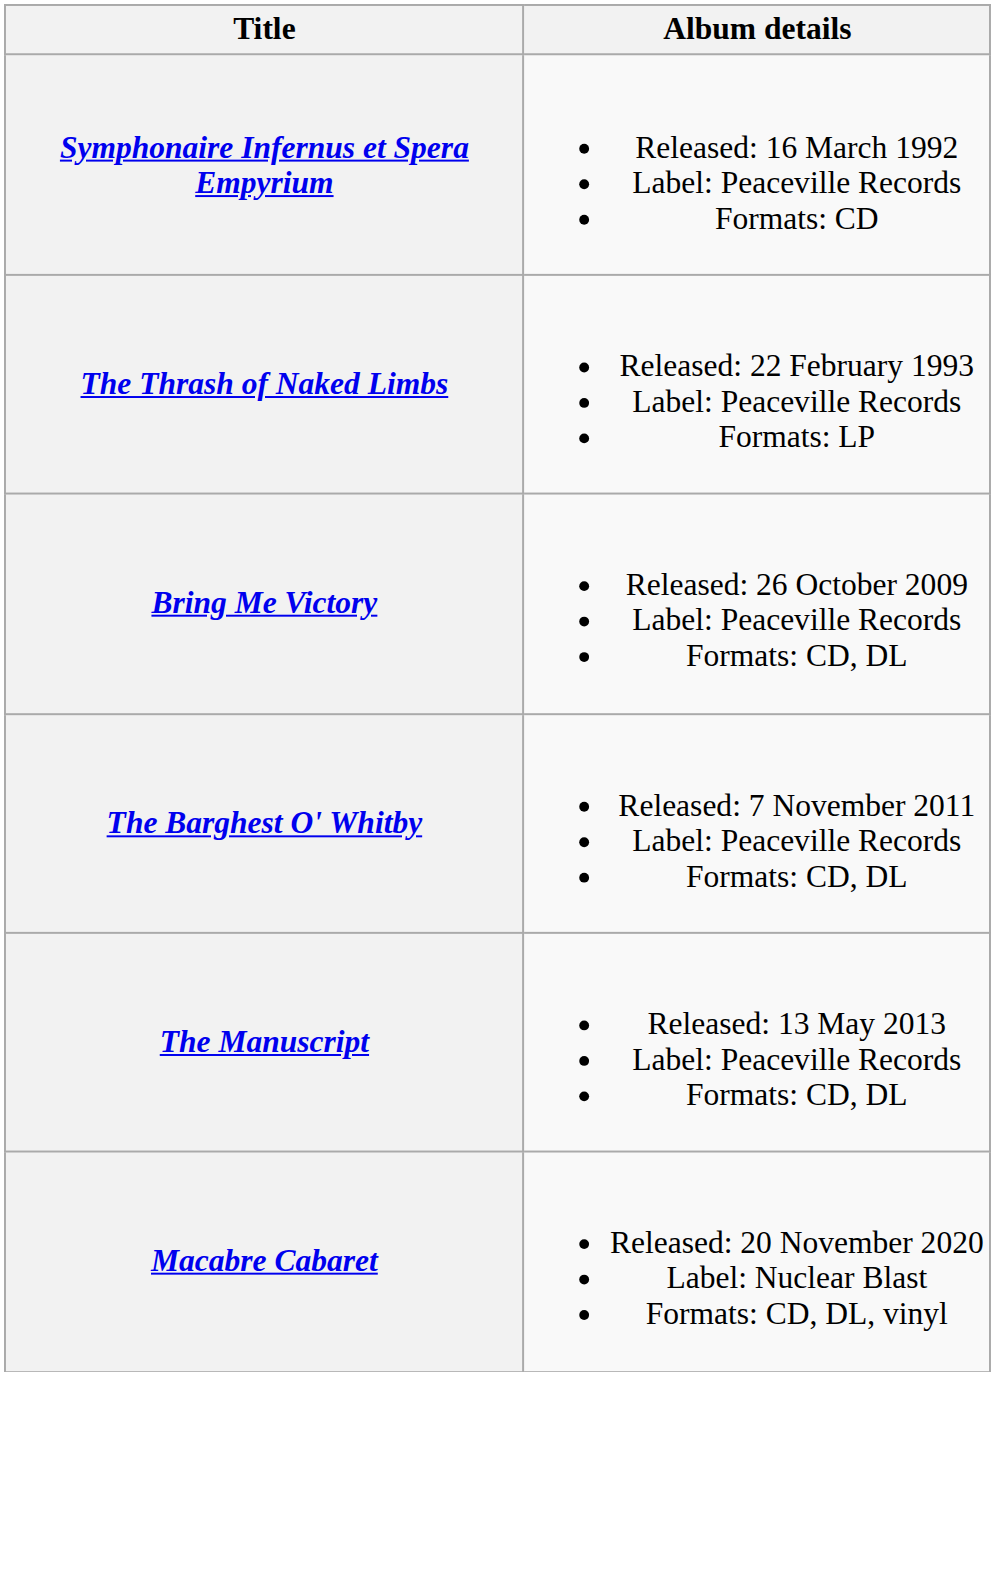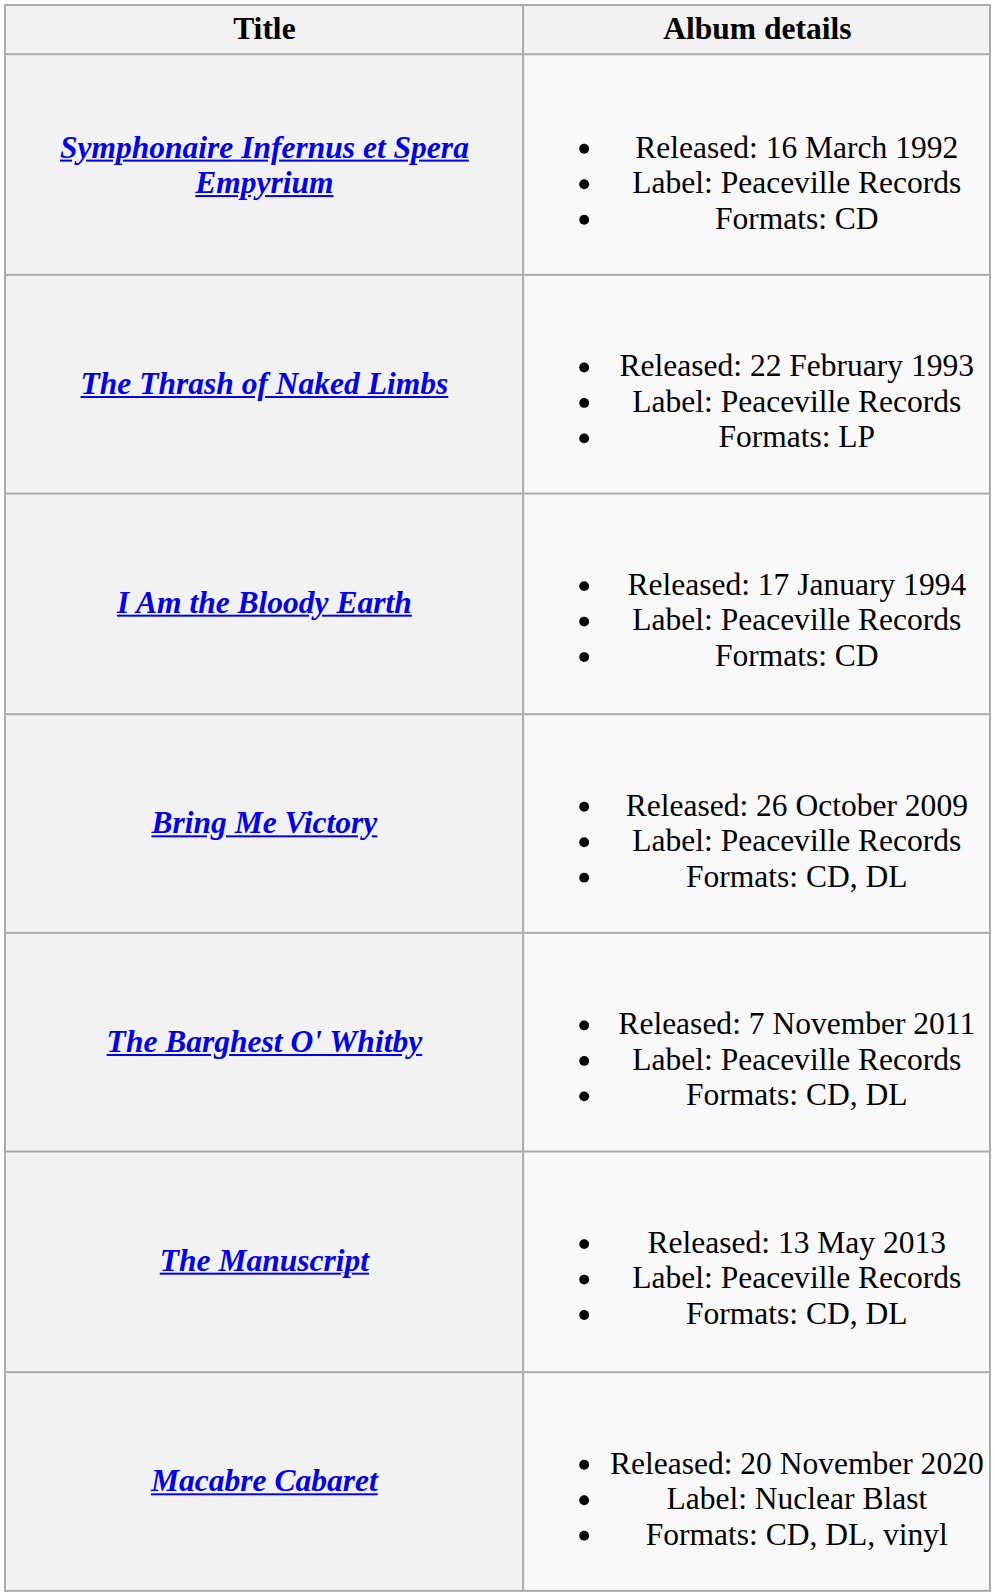+ row: I Am the Bloody Earth | Released: 17 January 1994 Label: Peaceville Records Formats: CD
